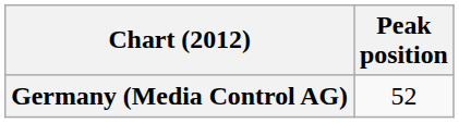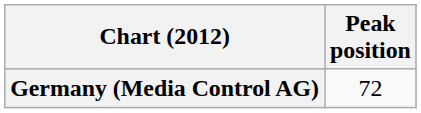Germany (Media Control AG) | Peak position: 52 -> 72
